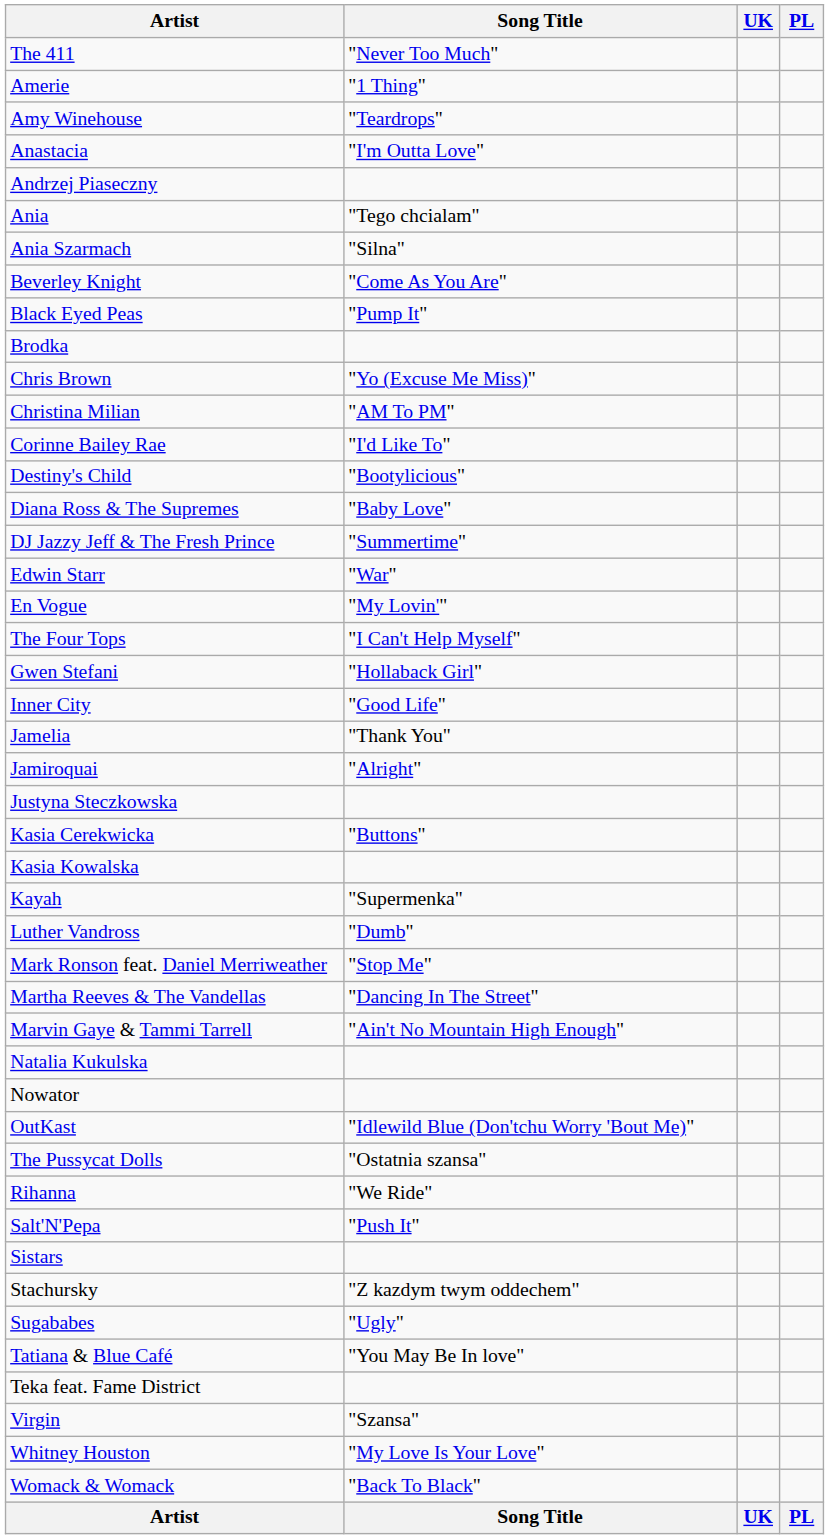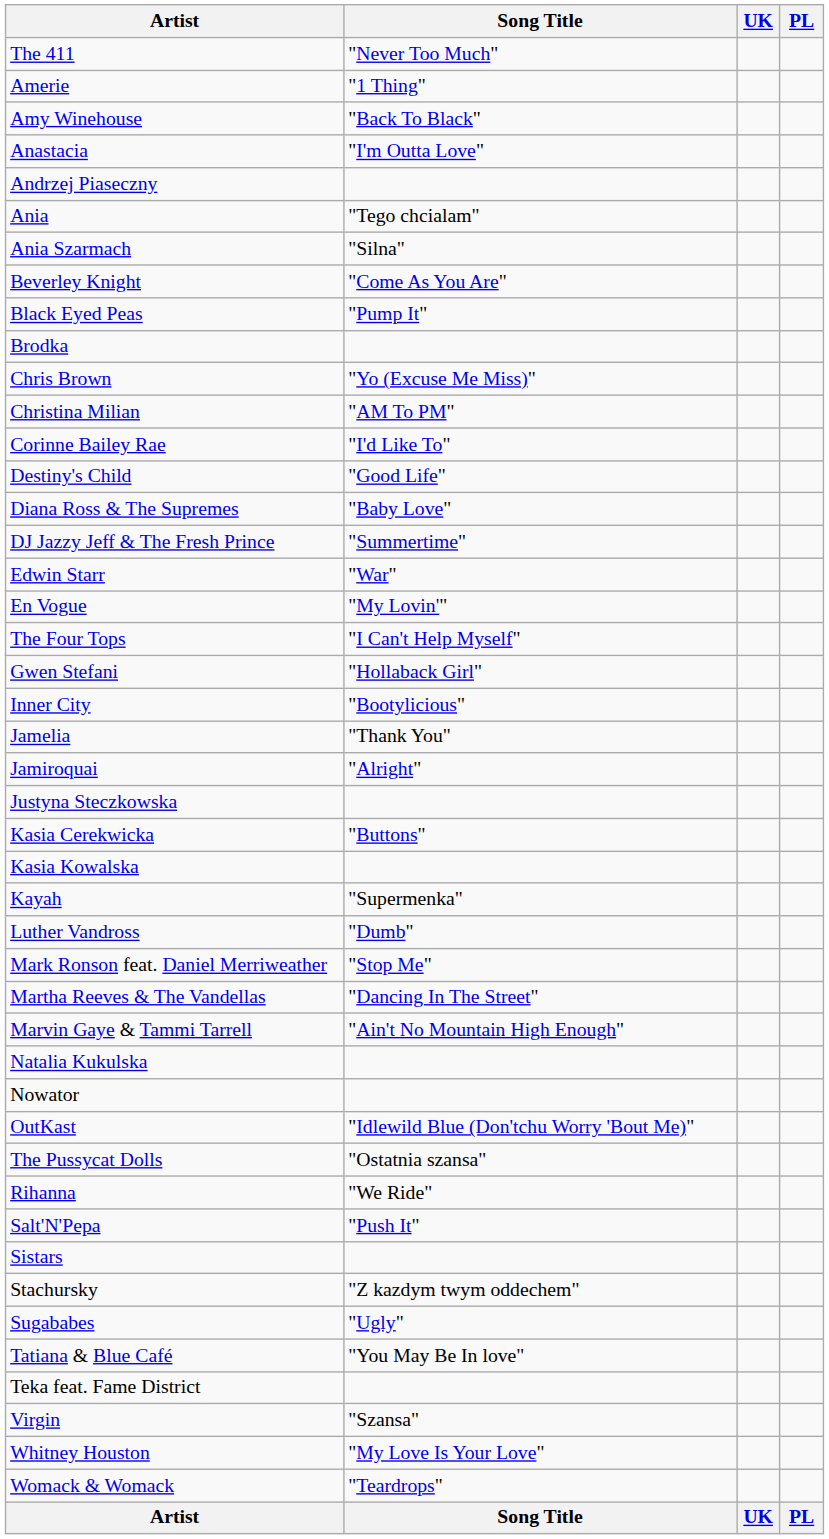Amy Winehouse | Song Title: "Teardrops" -> "Back To Black"
Destiny's Child | Song Title: "Bootylicious" -> "Good Life"
Inner City | Song Title: "Good Life" -> "Bootylicious"
Womack & Womack | Song Title: "Back To Black" -> "Teardrops"
